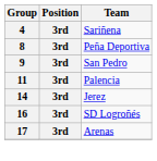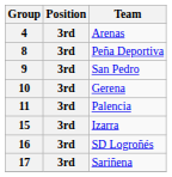4 | Team: Sariñena -> Arenas
+ row: 10 | 3rd | Gerena
- row: 14 | 3rd | Jerez
+ row: 15 | 3rd | Izarra
17 | Team: Arenas -> Sariñena
